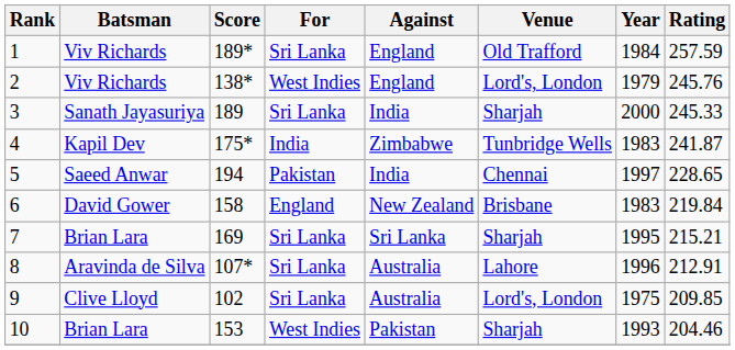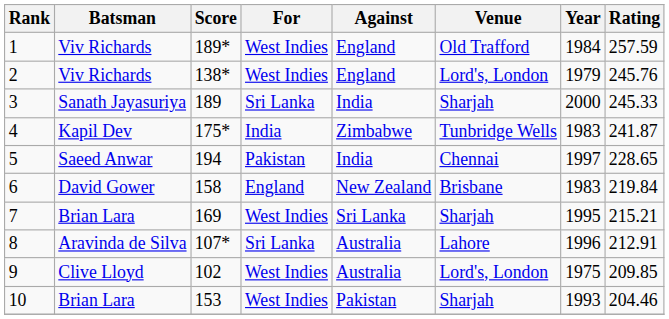1 | For: Sri Lanka -> West Indies
7 | For: Sri Lanka -> West Indies
9 | For: Sri Lanka -> West Indies
